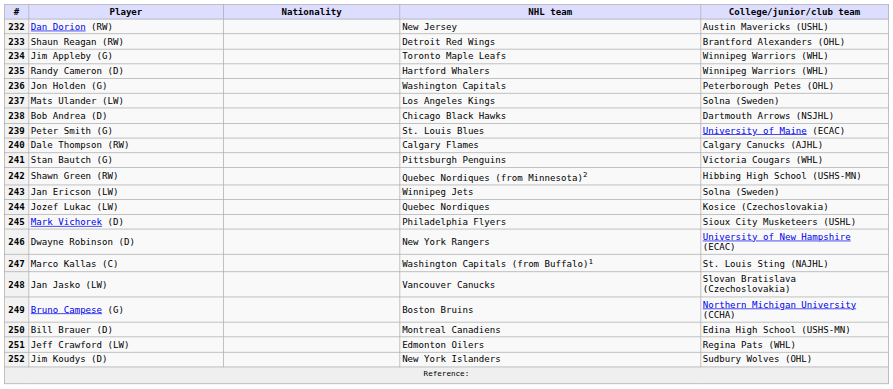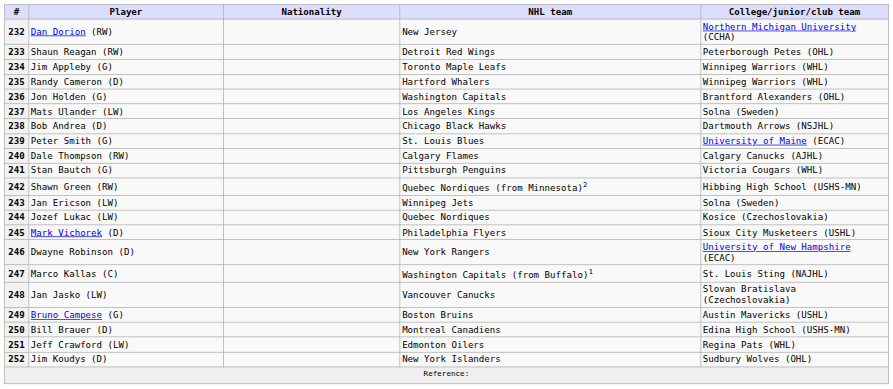232 | College/junior/club team: Austin Mavericks (USHL) -> Northern Michigan University (CCHA)
233 | College/junior/club team: Brantford Alexanders (OHL) -> Peterborough Petes (OHL)
236 | College/junior/club team: Peterborough Petes (OHL) -> Brantford Alexanders (OHL)
249 | College/junior/club team: Northern Michigan University (CCHA) -> Austin Mavericks (USHL)
